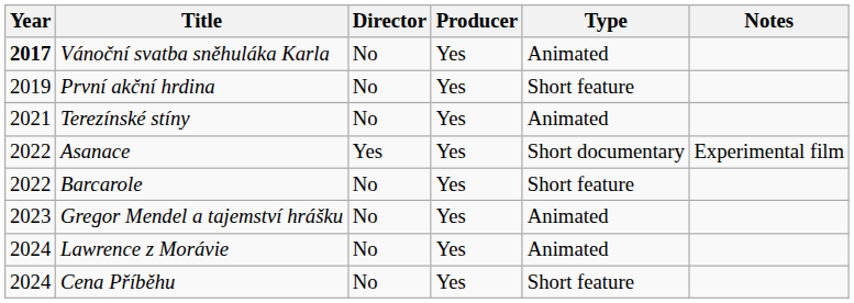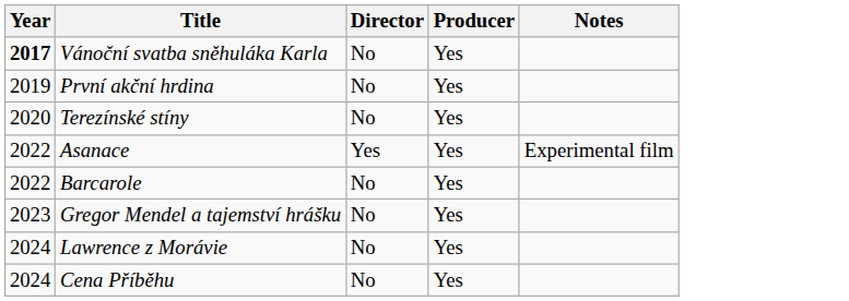- column: Type | Animated | Short feature | Animated | Short documentary | Short feature | Animated | Animated | Short feature
Terezínské stíny | Year: 2021 -> 2020
